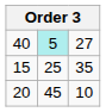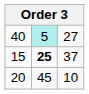15 | column 2: normal -> bold
15 | column 3: 35 -> 37
